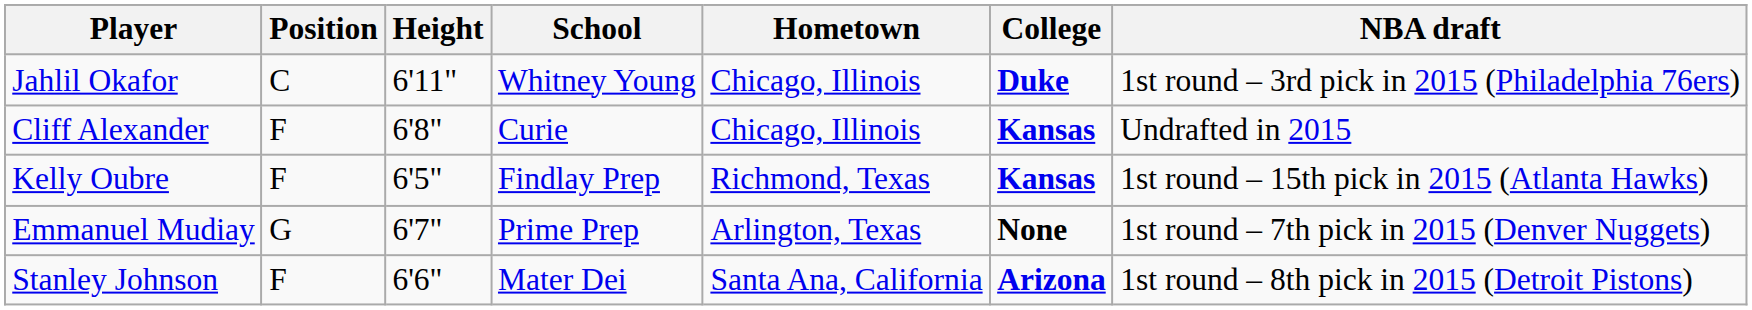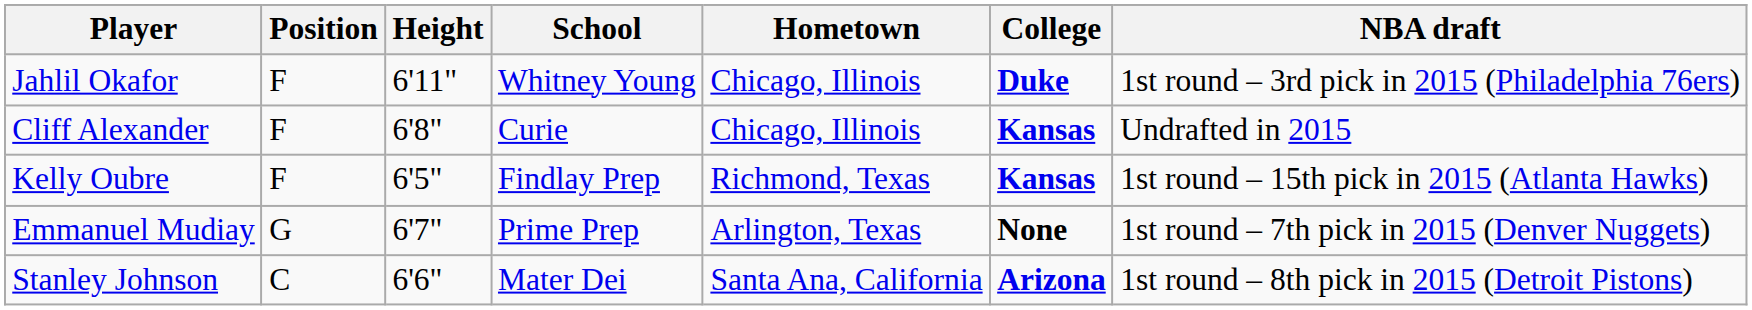Jahlil Okafor | Position: C -> F
Stanley Johnson | Position: F -> C
